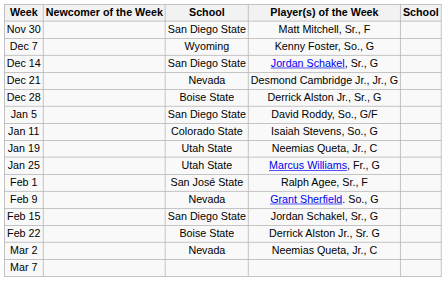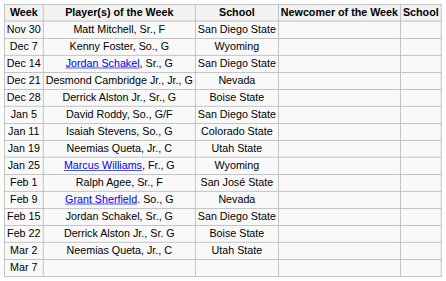columns swapped: Player(s) of the Week <-> Newcomer of the Week
Jan 25 | column 3: Utah State -> Wyoming
Mar 2 | column 3: Nevada -> Utah State
